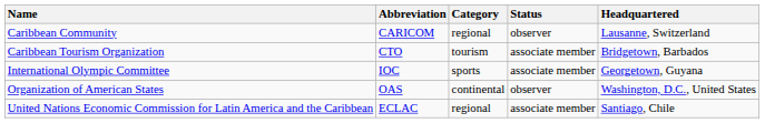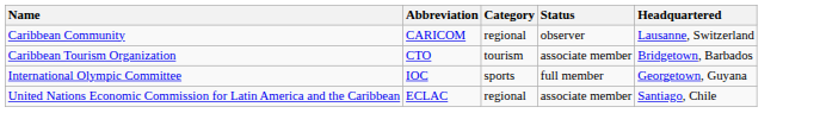International Olympic Committee | Status: associate member -> full member
- row: Organization of American States | OAS | continental | observer | Washington, D.C., United States
